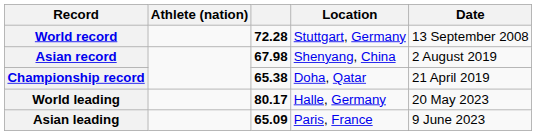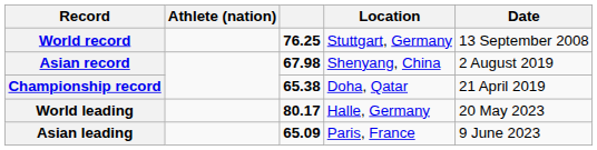World record | column 3: 72.28 -> 76.25
